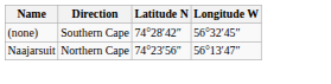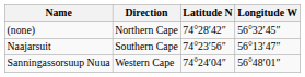(none) | Direction: Southern Cape -> Northern Cape
Naajarsuit | Direction: Northern Cape -> Southern Cape
+ row: Sanningassorsuup Nuua | Western Cape | 74°24′04″ | 56°48′01″
